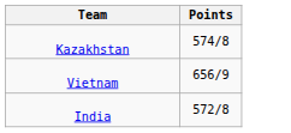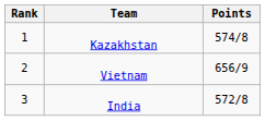+ column: Rank | 1 | 2 | 3
